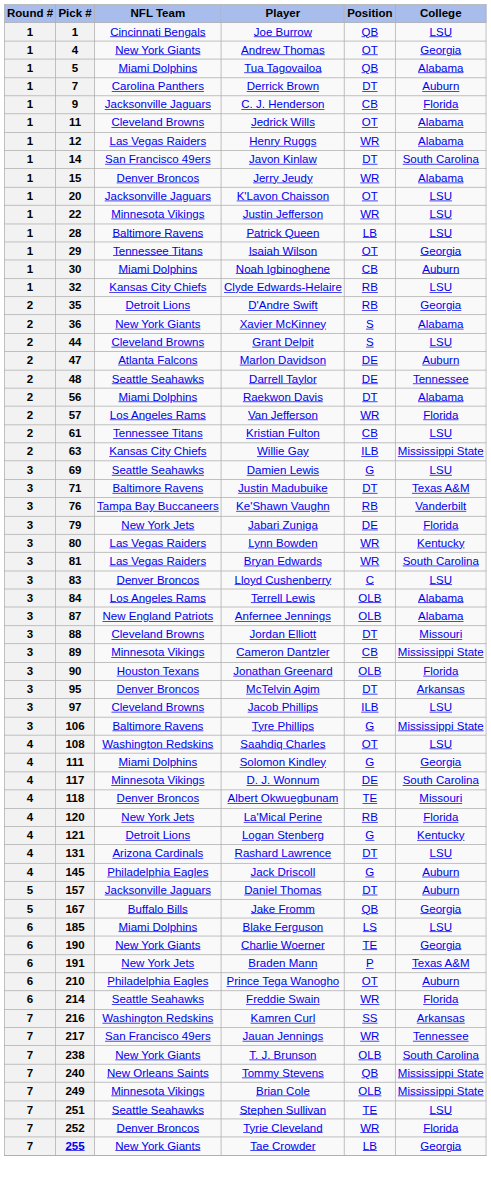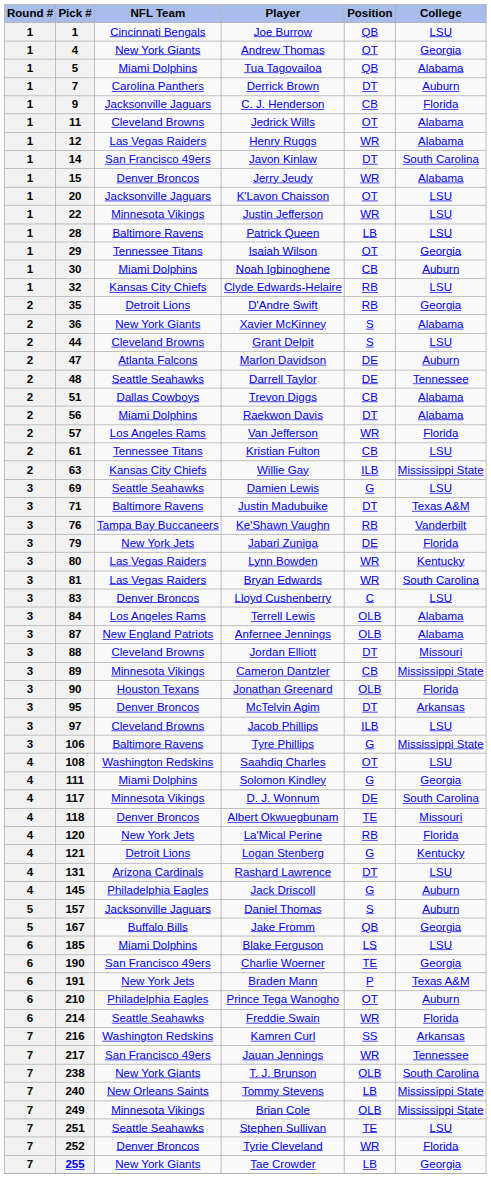+ row: 2 | 51 | Dallas Cowboys | Trevon Diggs | CB | Alabama
Daniel Thomas | Position: DT -> S
Charlie Woerner | NFL Team: New York Giants -> San Francisco 49ers
Tommy Stevens | Position: QB -> LB
